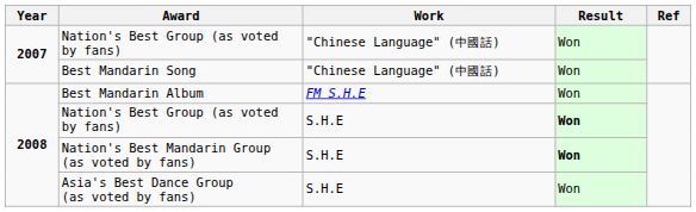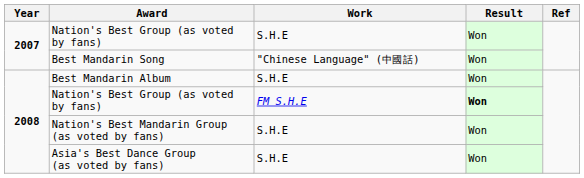2007 / Nation's Best Group (as voted by fans) | Work: "Chinese Language" (中國話) -> S.H.E
Best Mandarin Album | Work: FM S.H.E -> S.H.E
2008 / Nation's Best Group (as voted by fans) | Work: S.H.E -> FM S.H.E
Nation's Best Mandarin Group (as voted by fans) | Result: bold -> normal
